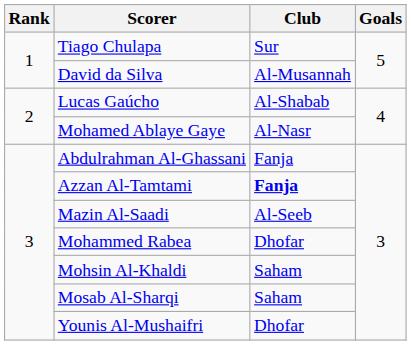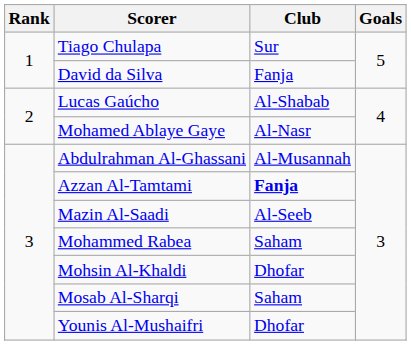David da Silva | Club: Al-Musannah -> Fanja
Abdulrahman Al-Ghassani | Club: Fanja -> Al-Musannah
Mohammed Rabea | Club: Dhofar -> Saham
Mohsin Al-Khaldi | Club: Saham -> Dhofar
